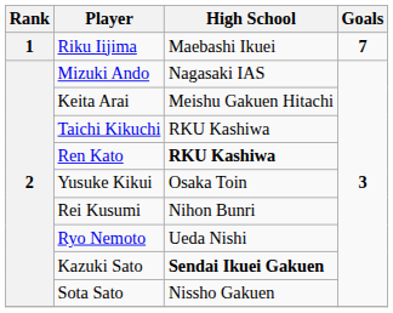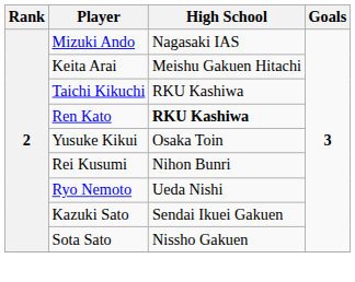- row: 1 | Riku Iijima | Maebashi Ikuei | 7
Kazuki Sato | High School: bold -> normal
